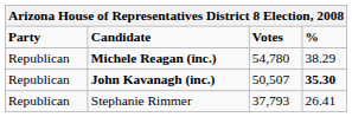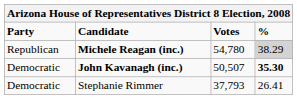Michele Reagan (inc.) | %: no background -> lightgrey background
John Kavanagh (inc.) | Party: Republican -> Democratic
Stephanie Rimmer | Party: Republican -> Democratic
